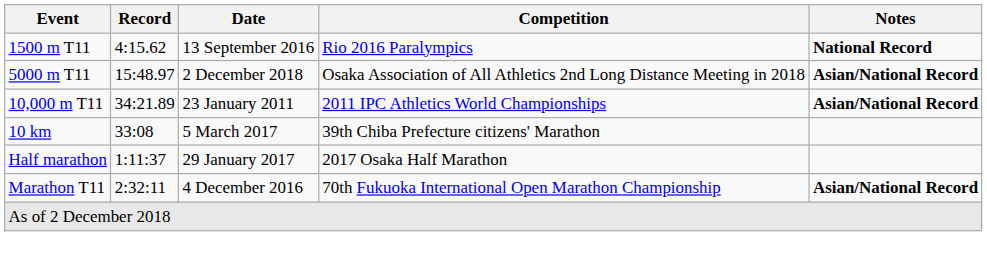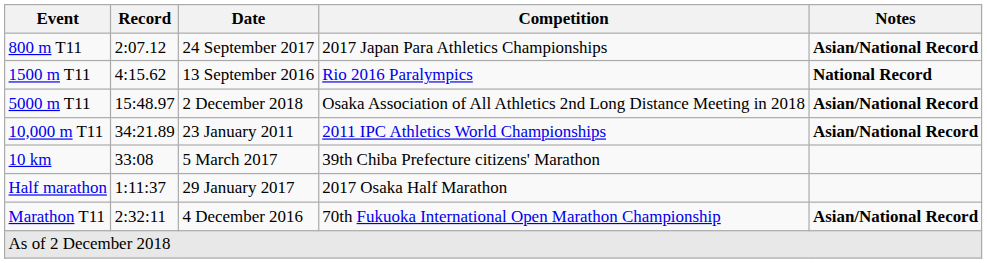+ row: 800 m T11 | 2:07.12 | 24 September 2017 | 2017 Japan Para Athletics Championships | Asian/National Record
